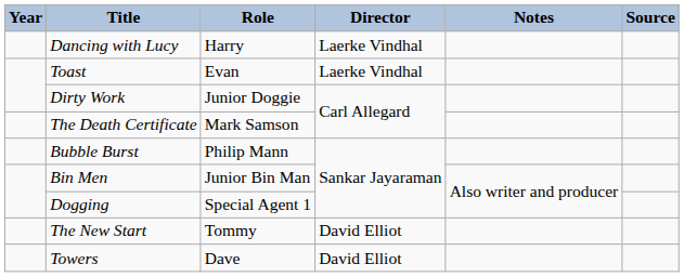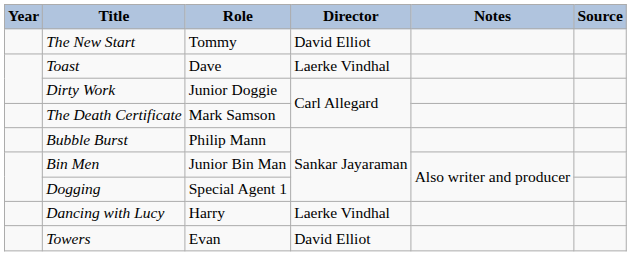rows swapped: Dancing with Lucy <-> The New Start
Toast | Role: Evan -> Dave
Towers | Role: Dave -> Evan
